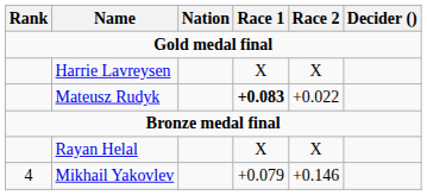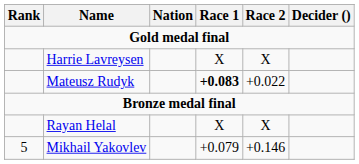Mikhail Yakovlev | Rank: 4 -> 5
